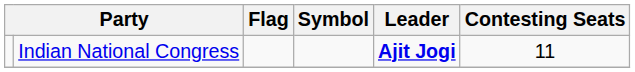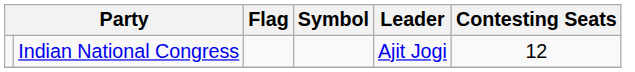Indian National Congress | Leader: bold -> normal
Indian National Congress | Contesting Seats: 11 -> 12
